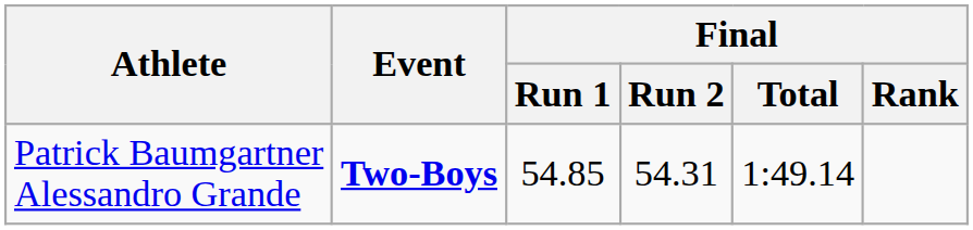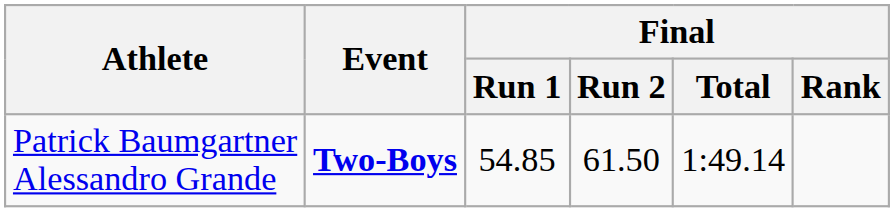Patrick Baumgartner Alessandro Grande | Final / Run 2: 54.31 -> 61.50
